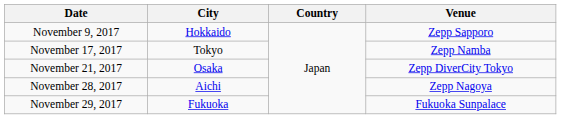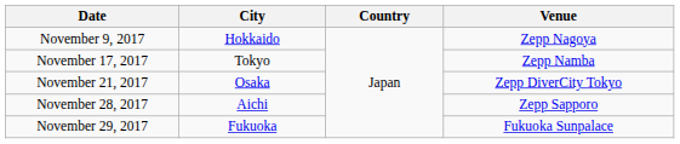November 9, 2017 | Venue: Zepp Sapporo -> Zepp Nagoya
November 28, 2017 | Venue: Zepp Nagoya -> Zepp Sapporo
